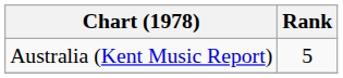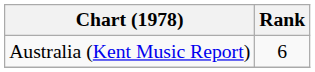Australia (Kent Music Report) | Rank: 5 -> 6
